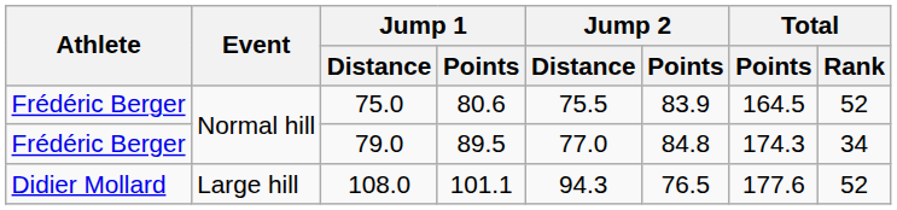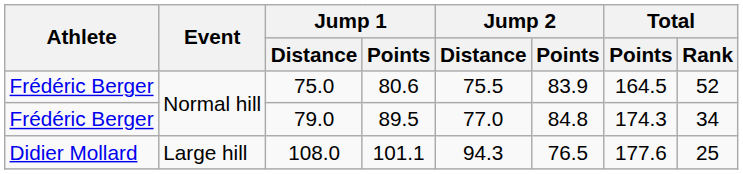108.0 | Total / Rank: 52 -> 25
